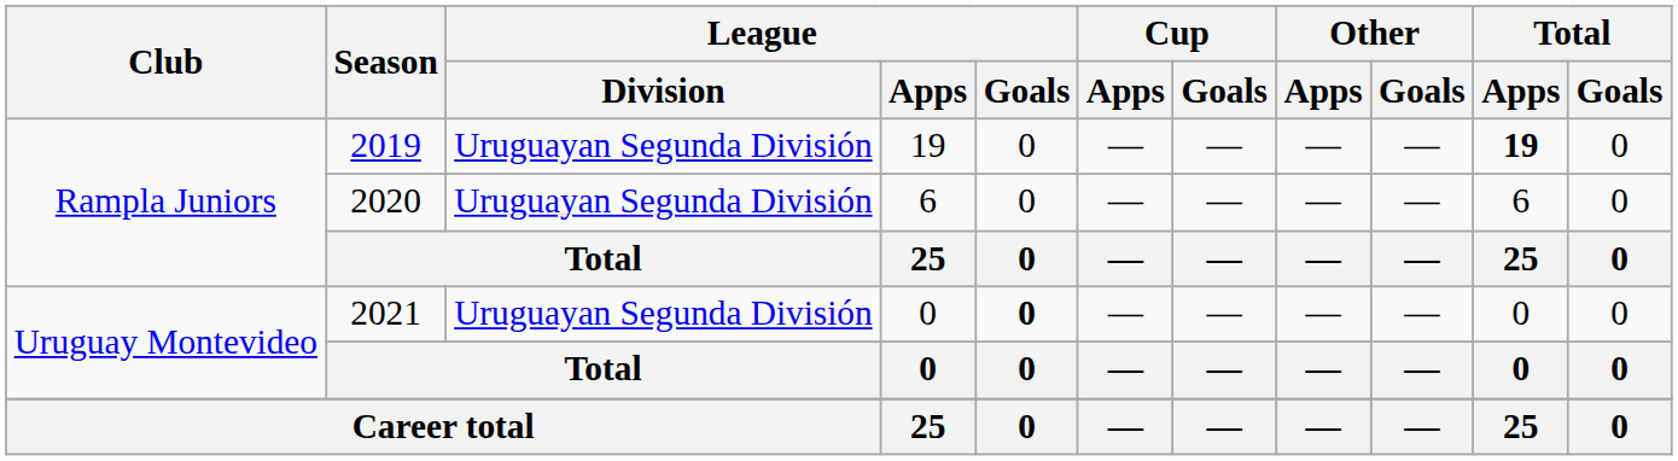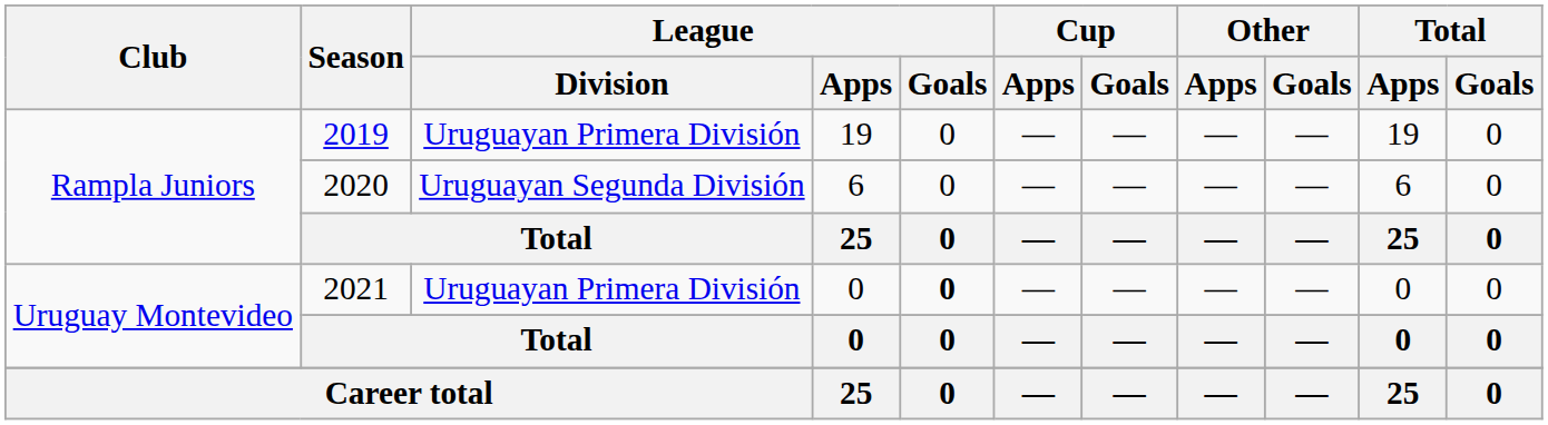2019 | League / Division: Uruguayan Segunda División -> Uruguayan Primera División
2019 | Total / Apps: bold -> normal
2021 | League / Division: Uruguayan Segunda División -> Uruguayan Primera División
